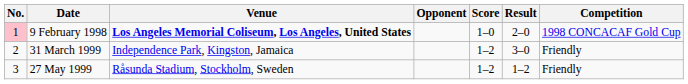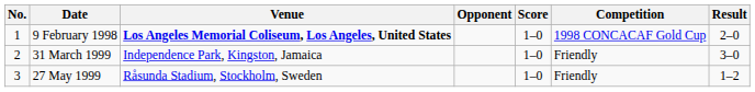columns swapped: Result <-> Competition
9 February 1998 | No.: pink background -> no background
31 March 1999 | Score: 1–2 -> 1–0
27 May 1999 | Score: 1–2 -> 1–0
